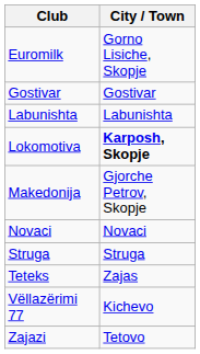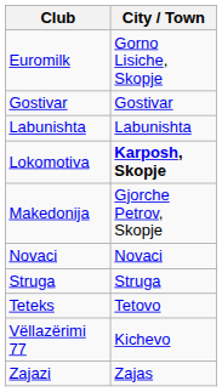Teteks | City / Town: Zajas -> Tetovo
Zajazi | City / Town: Tetovo -> Zajas
